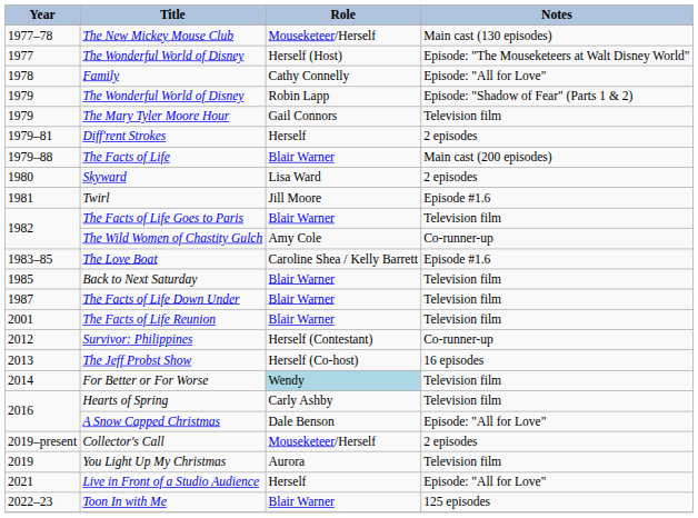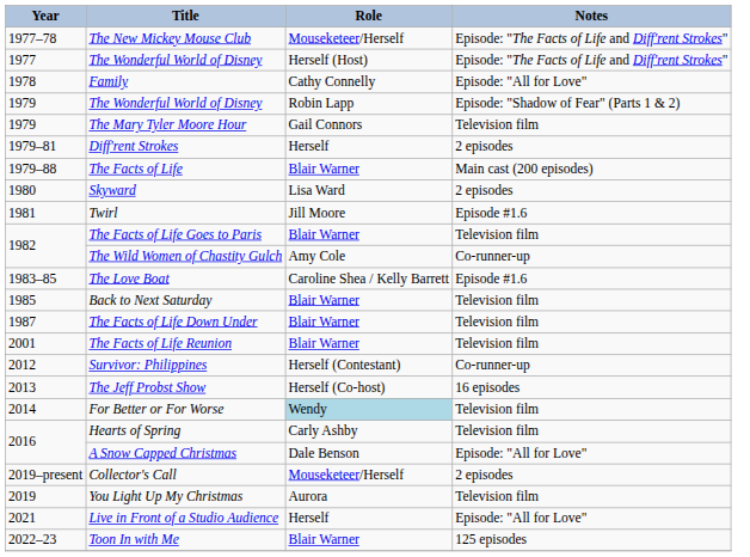The New Mickey Mouse Club | Notes: Main cast (130 episodes) -> Episode: "The Facts of Life and Diff'rent Strokes"
1977 / The Wonderful World of Disney | Notes: Episode: "The Mouseketeers at Walt Disney World" -> Episode: "The Facts of Life and Diff'rent Strokes"
